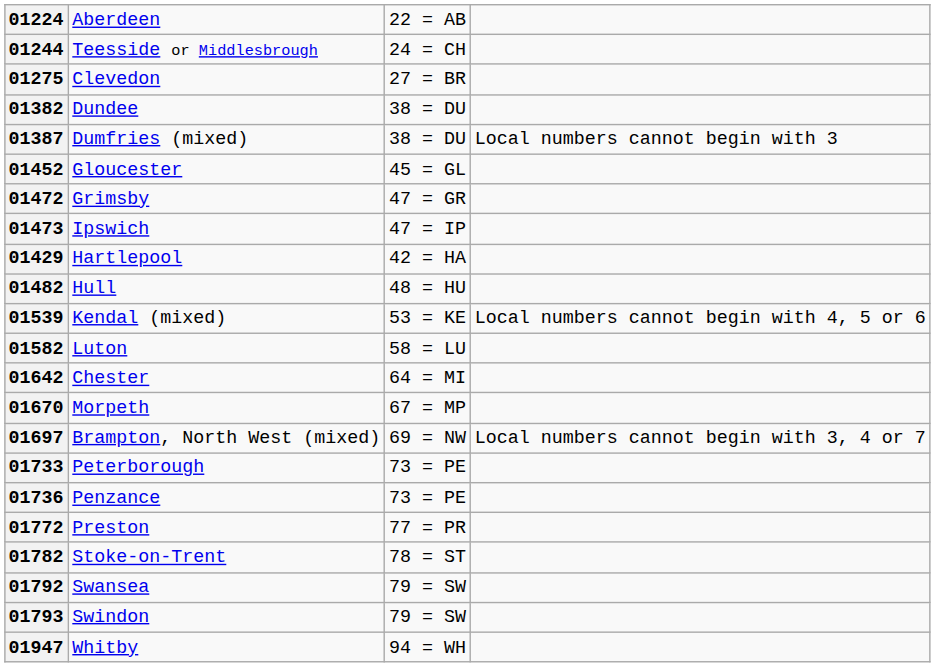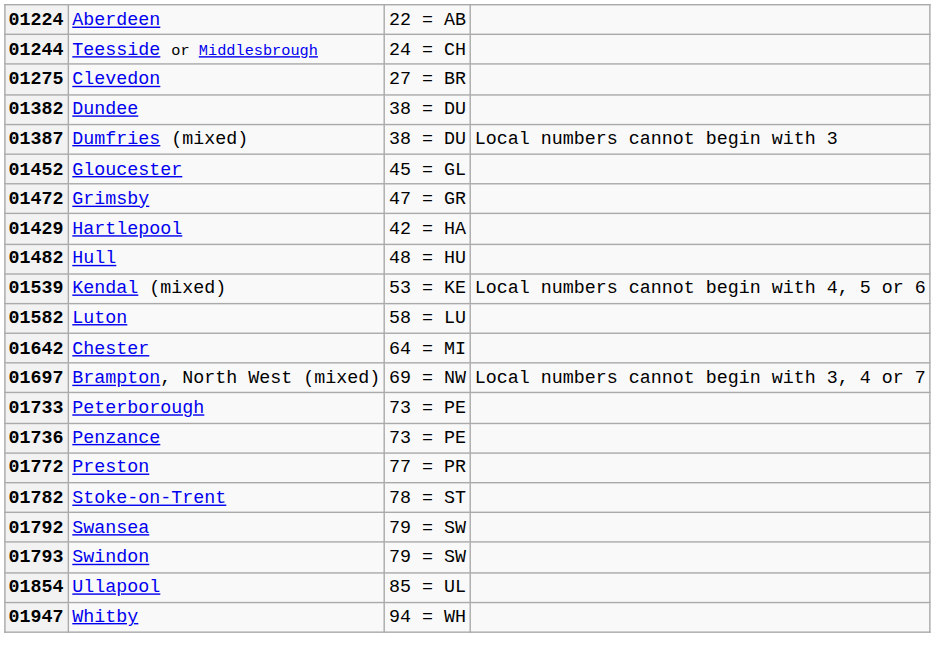- row: 01473 | Ipswich | 47 = IP
- row: 01670 | Morpeth | 67 = MP
+ row: 01854 | Ullapool | 85 = UL
